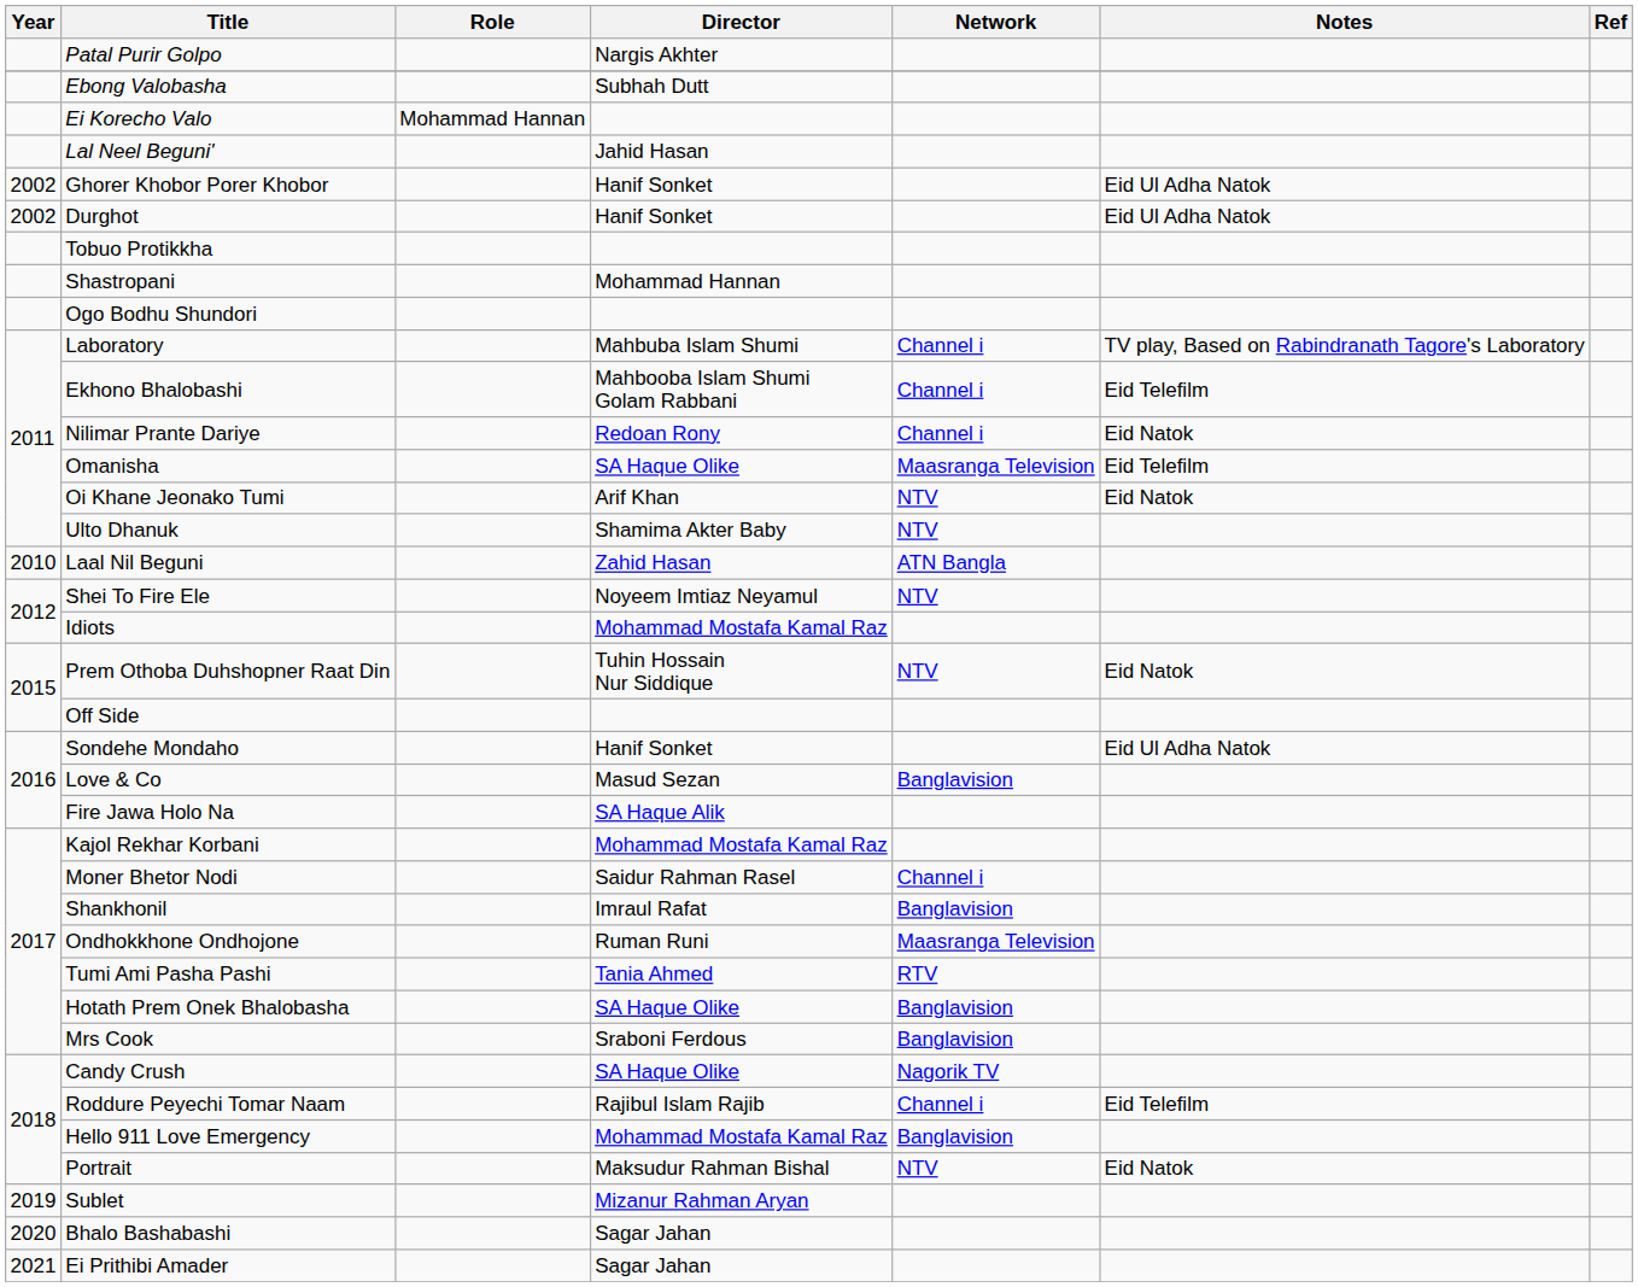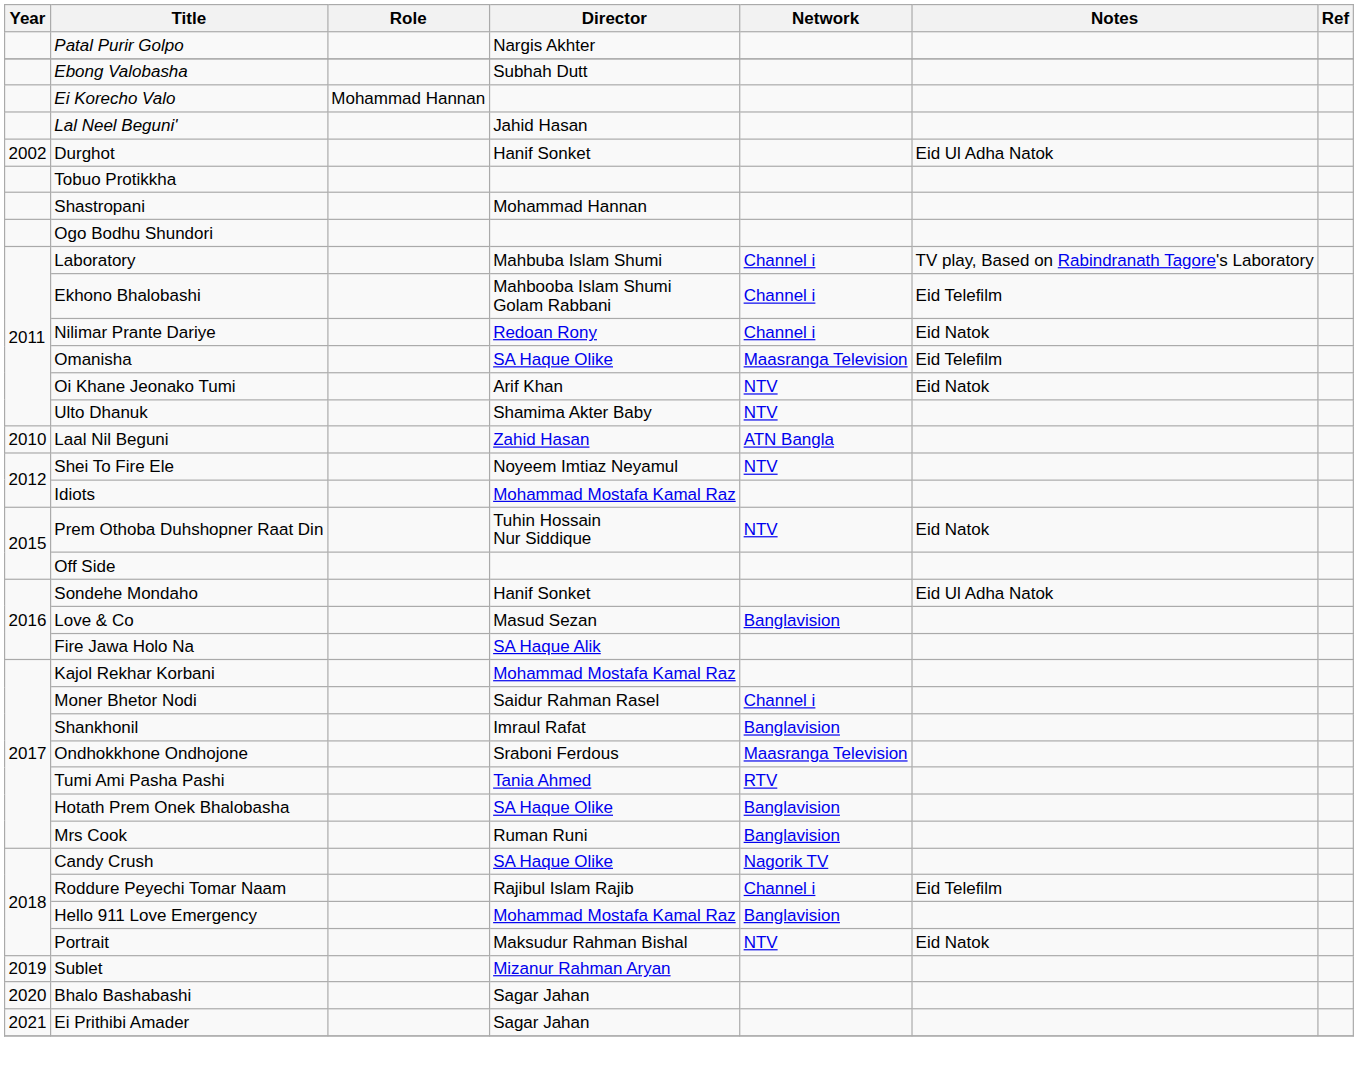- row: 2002 | Ghorer Khobor Porer Khobor | Hanif Sonket | Eid Ul Adha Natok
Ondhokkhone Ondhojone | Director: Ruman Runi -> Sraboni Ferdous
Mrs Cook | Director: Sraboni Ferdous -> Ruman Runi
